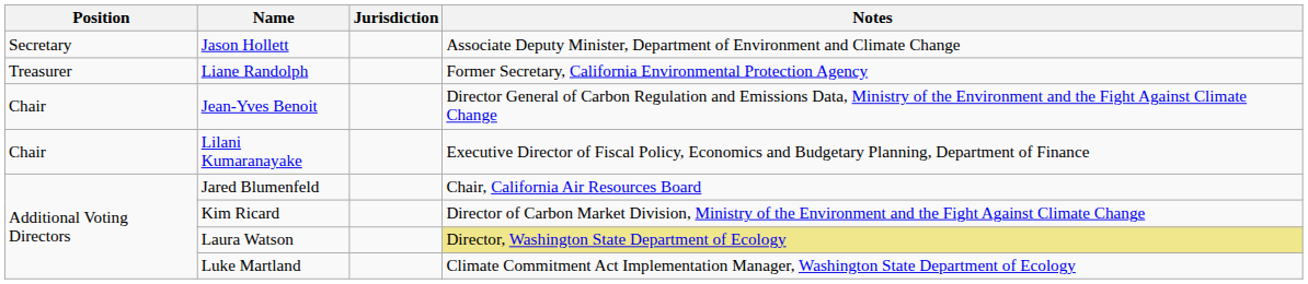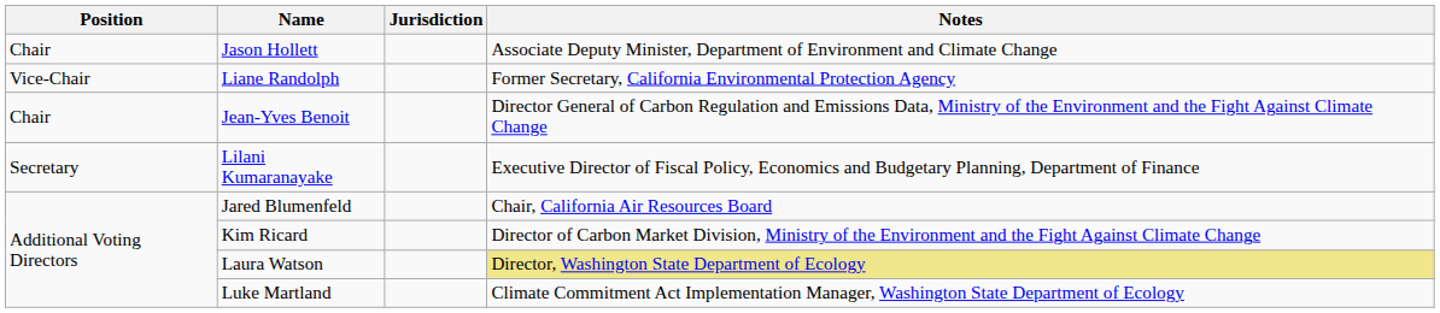Jason Hollett | Position: Secretary -> Chair
Liane Randolph | Position: Treasurer -> Vice-Chair
Lilani Kumaranayake | Position: Chair -> Secretary
